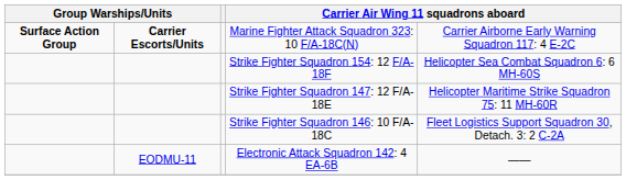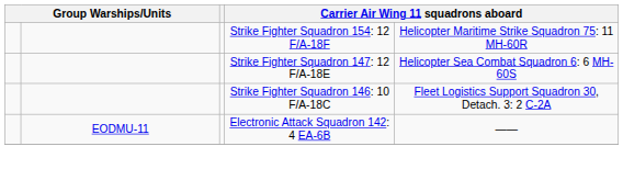- row: Surface Action Group | Carrier Escorts/Units | Marine Fighter Attack Squadron 323: 10 F/A-18C(N) | Carrier Airborne Early Warning Squadron 117: 4 E-2C
Strike Fighter Squadron 154: 12 F/A-18F | column 5: Helicopter Sea Combat Squadron 6: 6 MH-60S -> Helicopter Maritime Strike Squadron 75: 11 MH-60R
Strike Fighter Squadron 147: 12 F/A-18E | column 5: Helicopter Maritime Strike Squadron 75: 11 MH-60R -> Helicopter Sea Combat Squadron 6: 6 MH-60S
